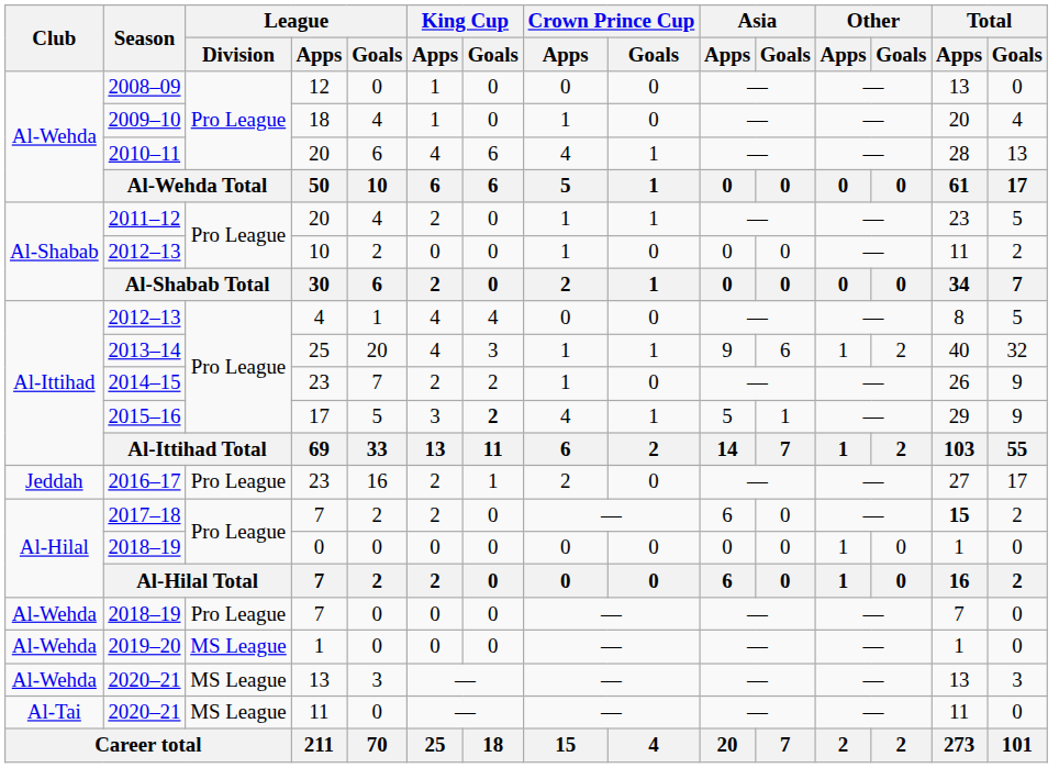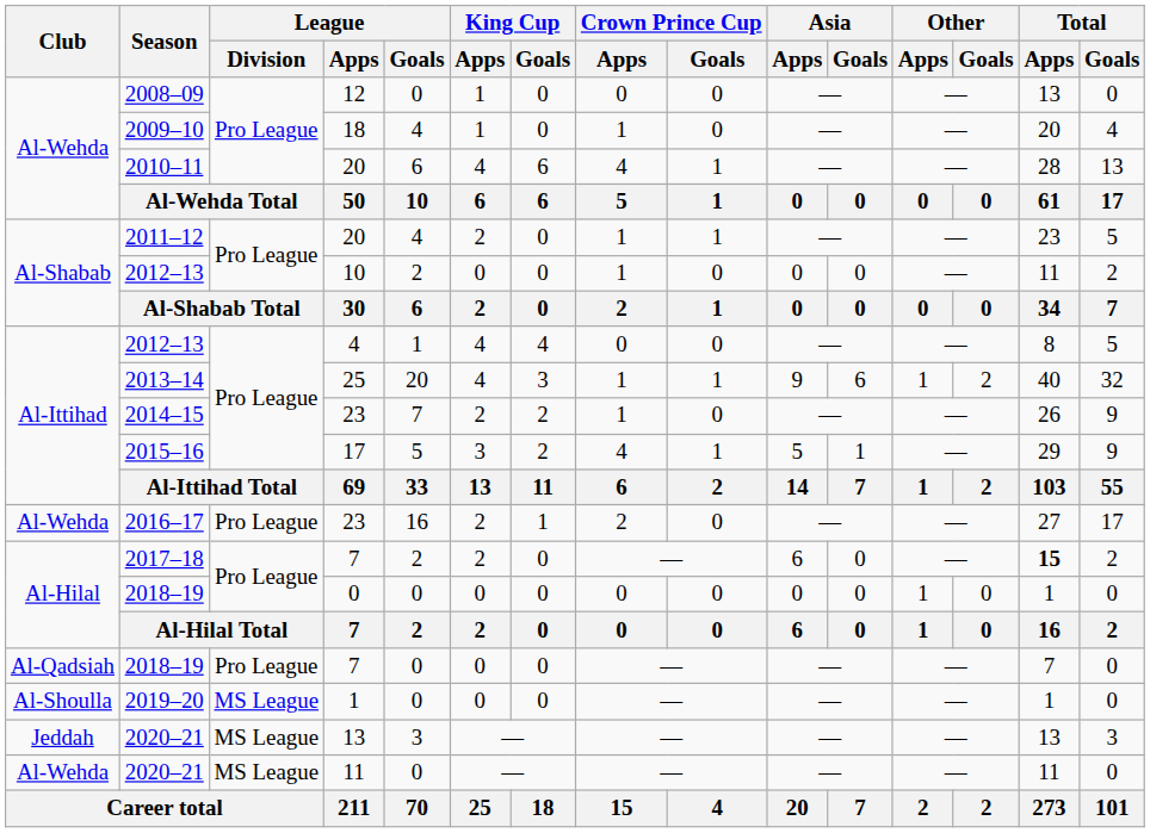2015–16 | King Cup / Goals: bold -> normal
2016–17 | Club: Jeddah -> Al-Wehda
2018–19 / 7 | Club: Al-Wehda -> Al-Qadsiah
2019–20 | Club: Al-Wehda -> Al-Shoulla
2020–21 / 13 | Club: Al-Wehda -> Jeddah
2020–21 / 11 | Club: Al-Tai -> Al-Wehda
